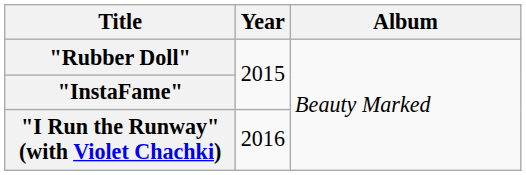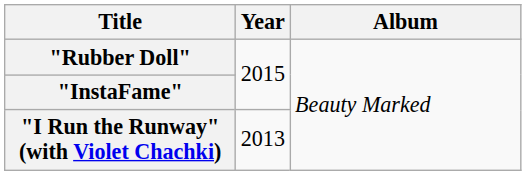"I Run the Runway" (with Violet Chachki) | Year: 2016 -> 2013
